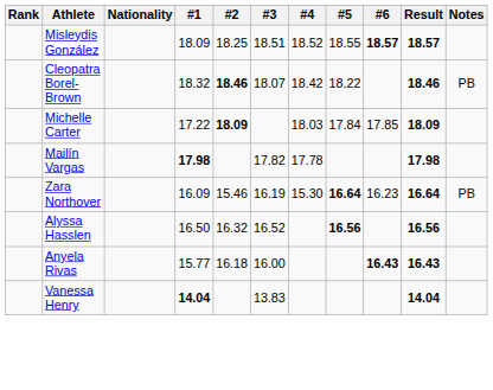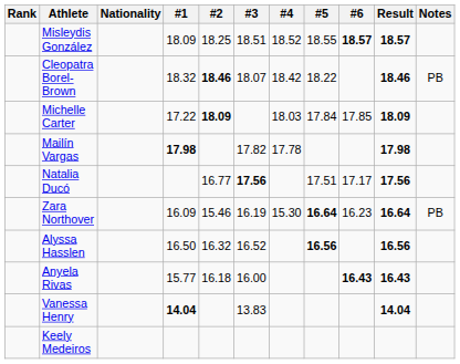+ row: Natalia Ducó | 16.77 | 17.56 | 17.51 | 17.17 | 17.56
+ row: Keely Medeiros
